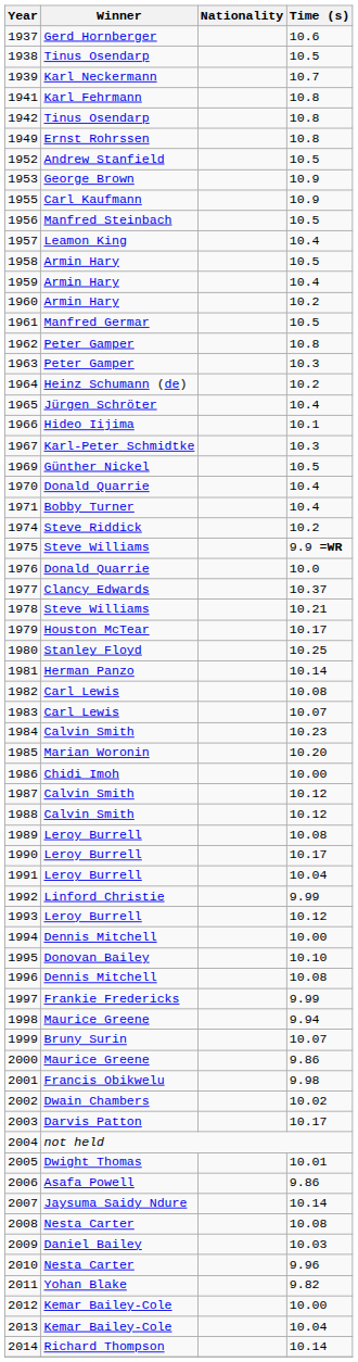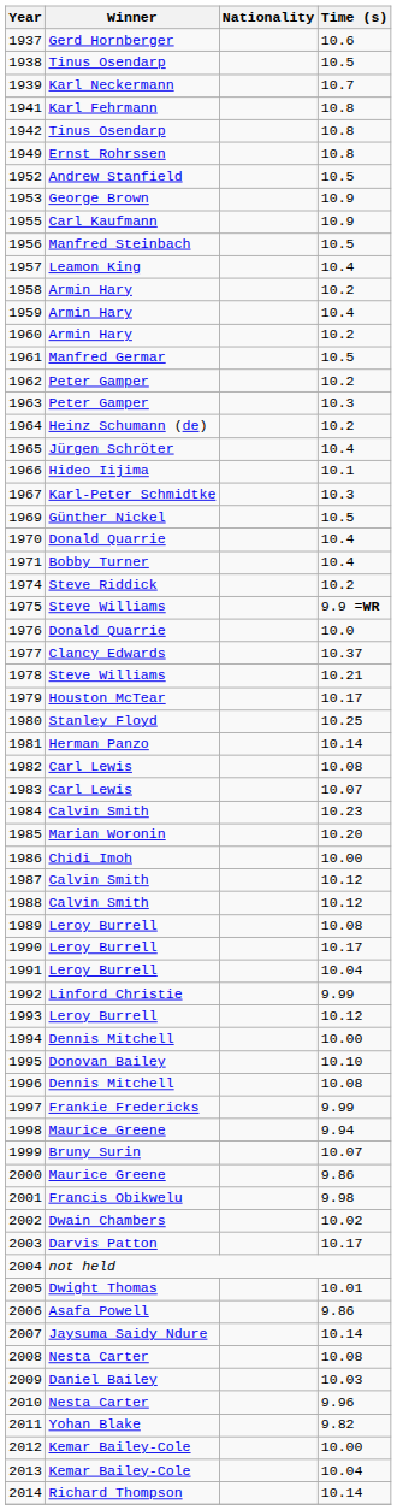1958 | Time (s): 10.5 -> 10.2
1962 | Time (s): 10.8 -> 10.2
